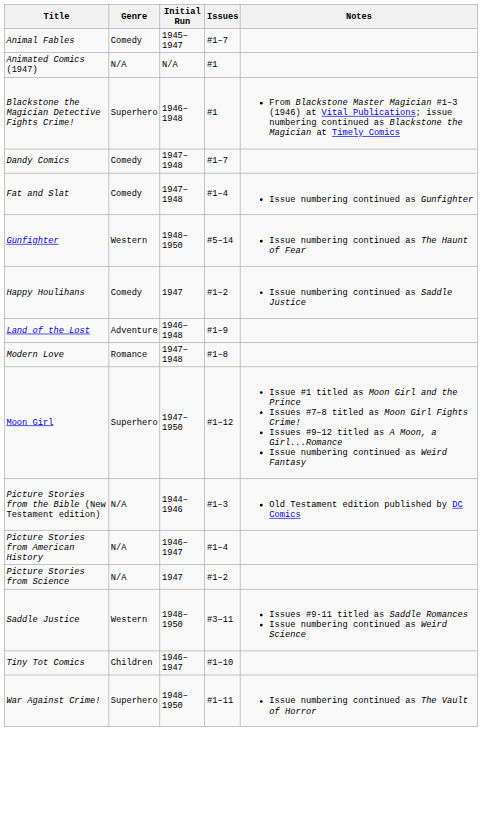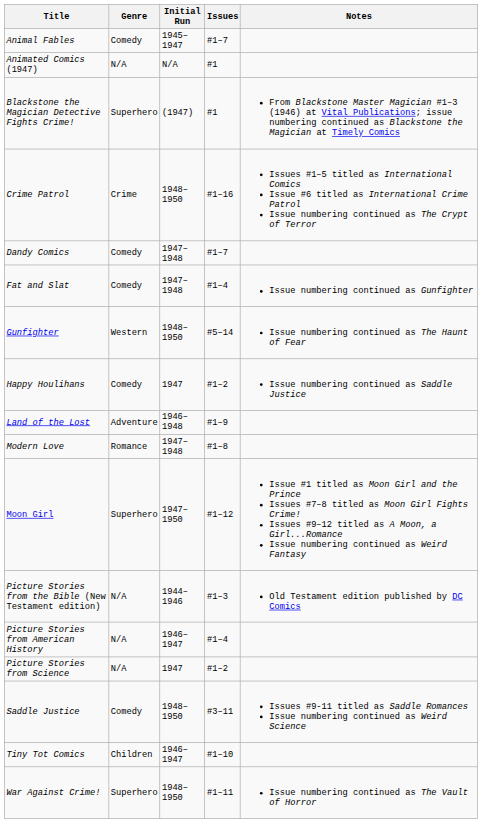Blackstone the Magician Detective Fights Crime! | Initial Run: 1946–1948 -> (1947)
+ row: Crime Patrol | Crime | 1948–1950 | #1–16 | Issues #1–5 titled as International Comics Issue #6 titled as International Crime Patrol Issue numbering continued as The Crypt of Terror
Saddle Justice | Genre: Western -> Comedy
